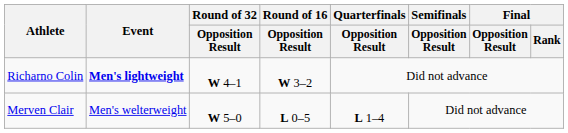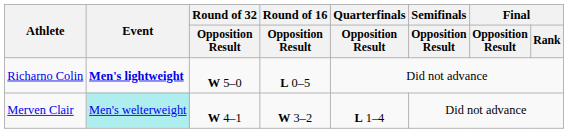Richarno Colin | Round of 32 / Opposition Result: W 4–1 -> W 5–0
Richarno Colin | Round of 16 / Opposition Result: W 3–2 -> L 0–5
Merven Clair | Event: no background -> paleturquoise background
Merven Clair | Round of 32 / Opposition Result: W 5–0 -> W 4–1
Merven Clair | Round of 16 / Opposition Result: L 0–5 -> W 3–2
